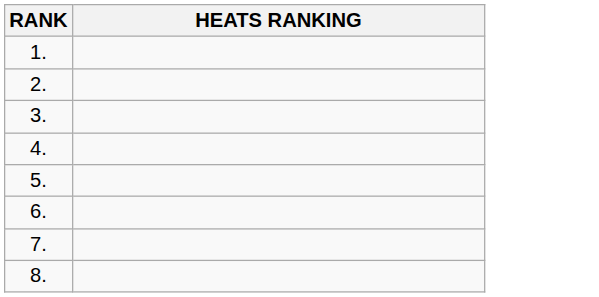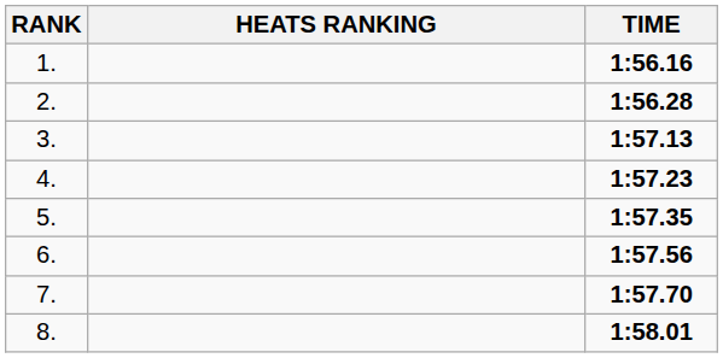+ column: TIME | 1:56.16 | 1:56.28 | 1:57.13 | 1:57.23 | 1:57.35 | 1:57.56 | 1:57.70 | 1:58.01
